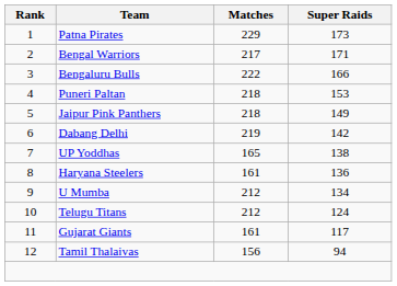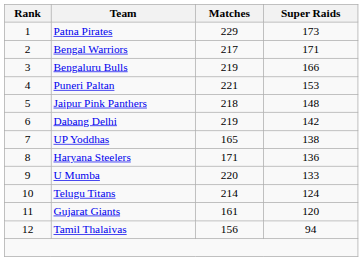Bengaluru Bulls | Matches: 222 -> 219
Puneri Paltan | Matches: 218 -> 221
Jaipur Pink Panthers | Super Raids: 149 -> 148
Haryana Steelers | Matches: 161 -> 171
U Mumba | Matches: 212 -> 220
U Mumba | Super Raids: 134 -> 133
Telugu Titans | Matches: 212 -> 214
Gujarat Giants | Super Raids: 117 -> 120
